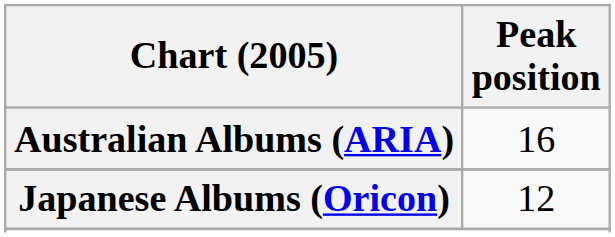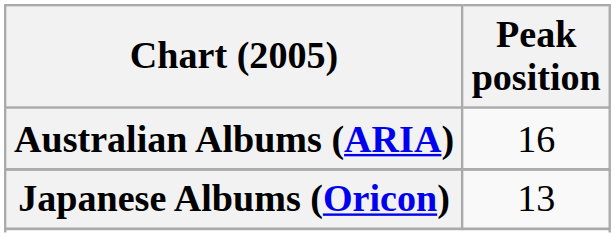Japanese Albums (Oricon) | Peak position: 12 -> 13
